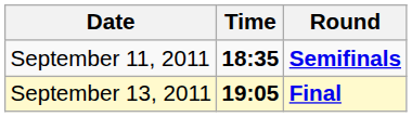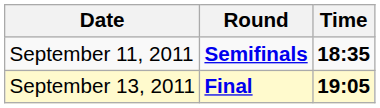columns swapped: Time <-> Round
